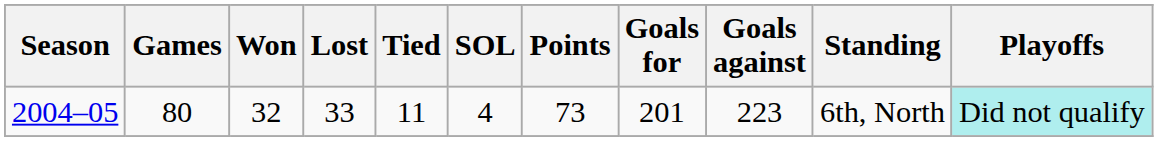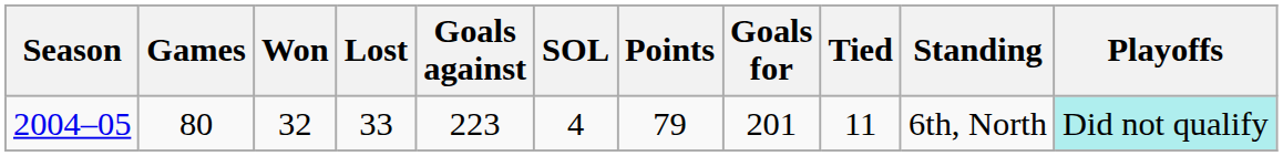columns swapped: Tied <-> Goals against
2004–05 | Points: 73 -> 79
